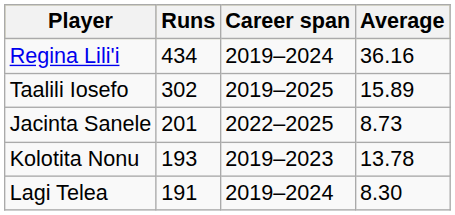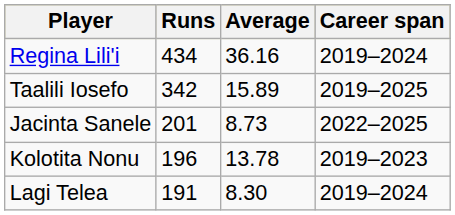columns swapped: Average <-> Career span
Taalili Iosefo | Runs: 302 -> 342
Kolotita Nonu | Runs: 193 -> 196
